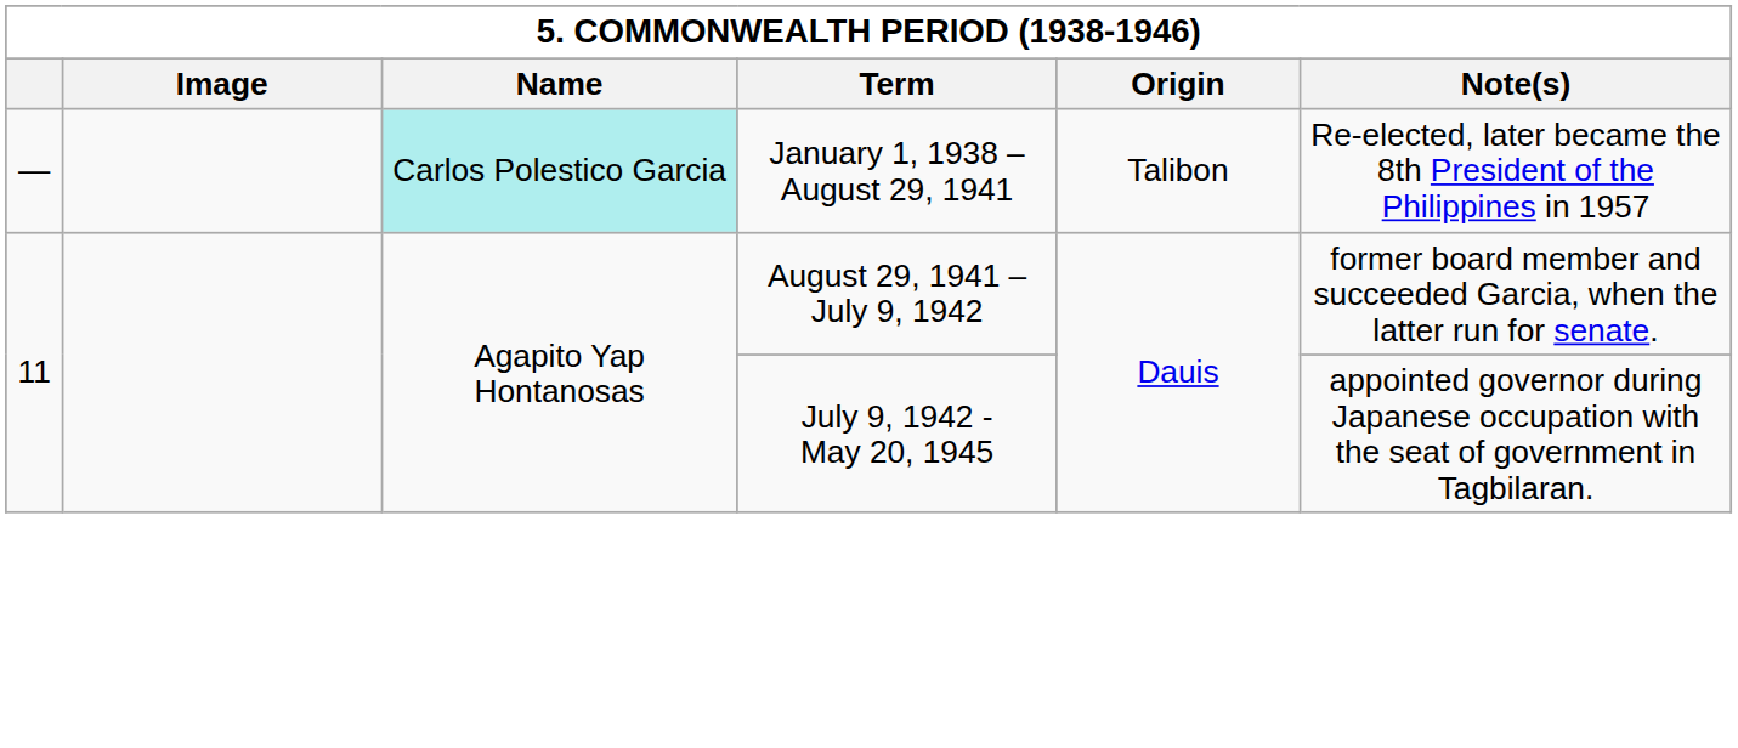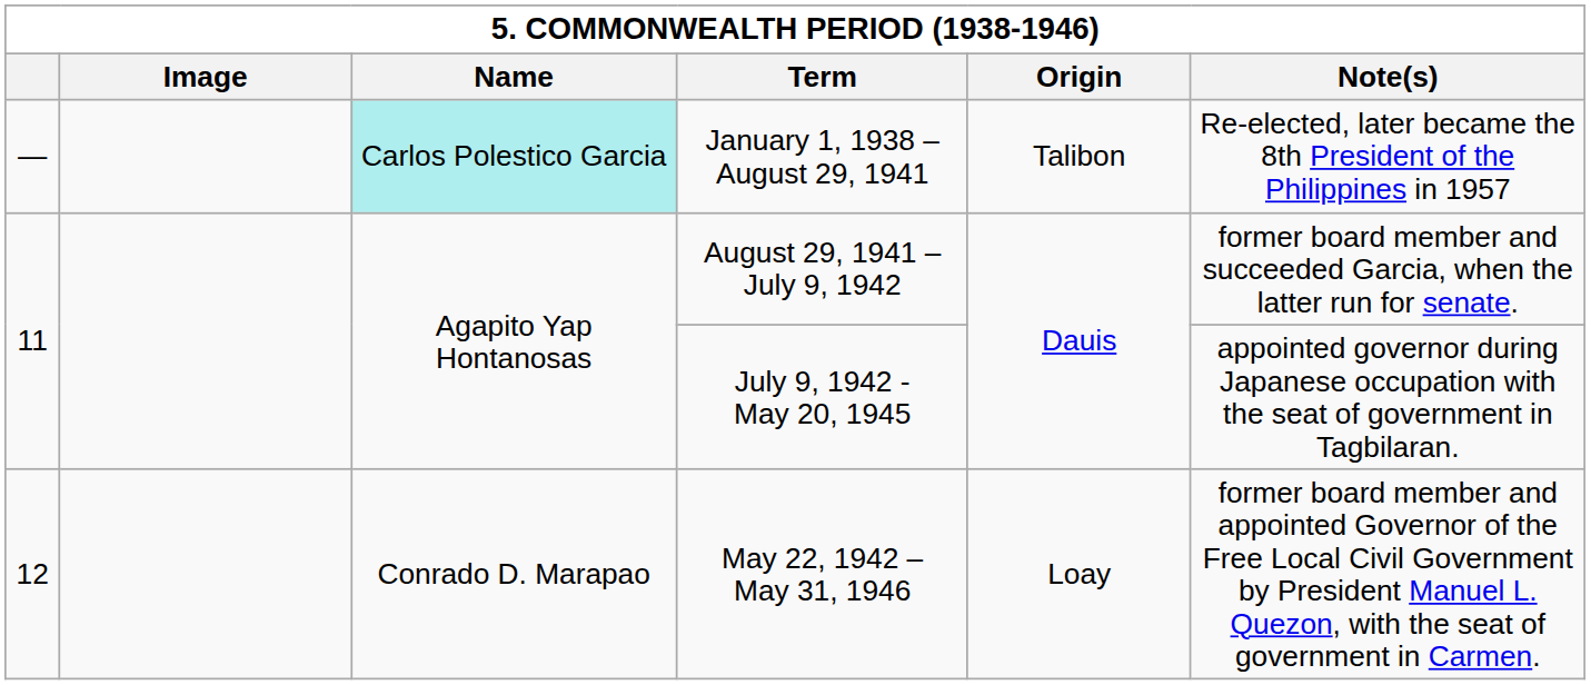+ row: 12 | Conrado D. Marapao | May 22, 1942 – May 31, 1946 | Loay | former board member and appointed Governor of the Free Local Civil Government by President Manuel L. Quezon, with the seat of government in Carmen.
